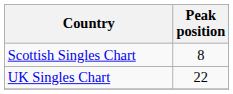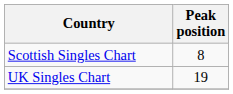UK Singles Chart | Peak position: 22 -> 19
